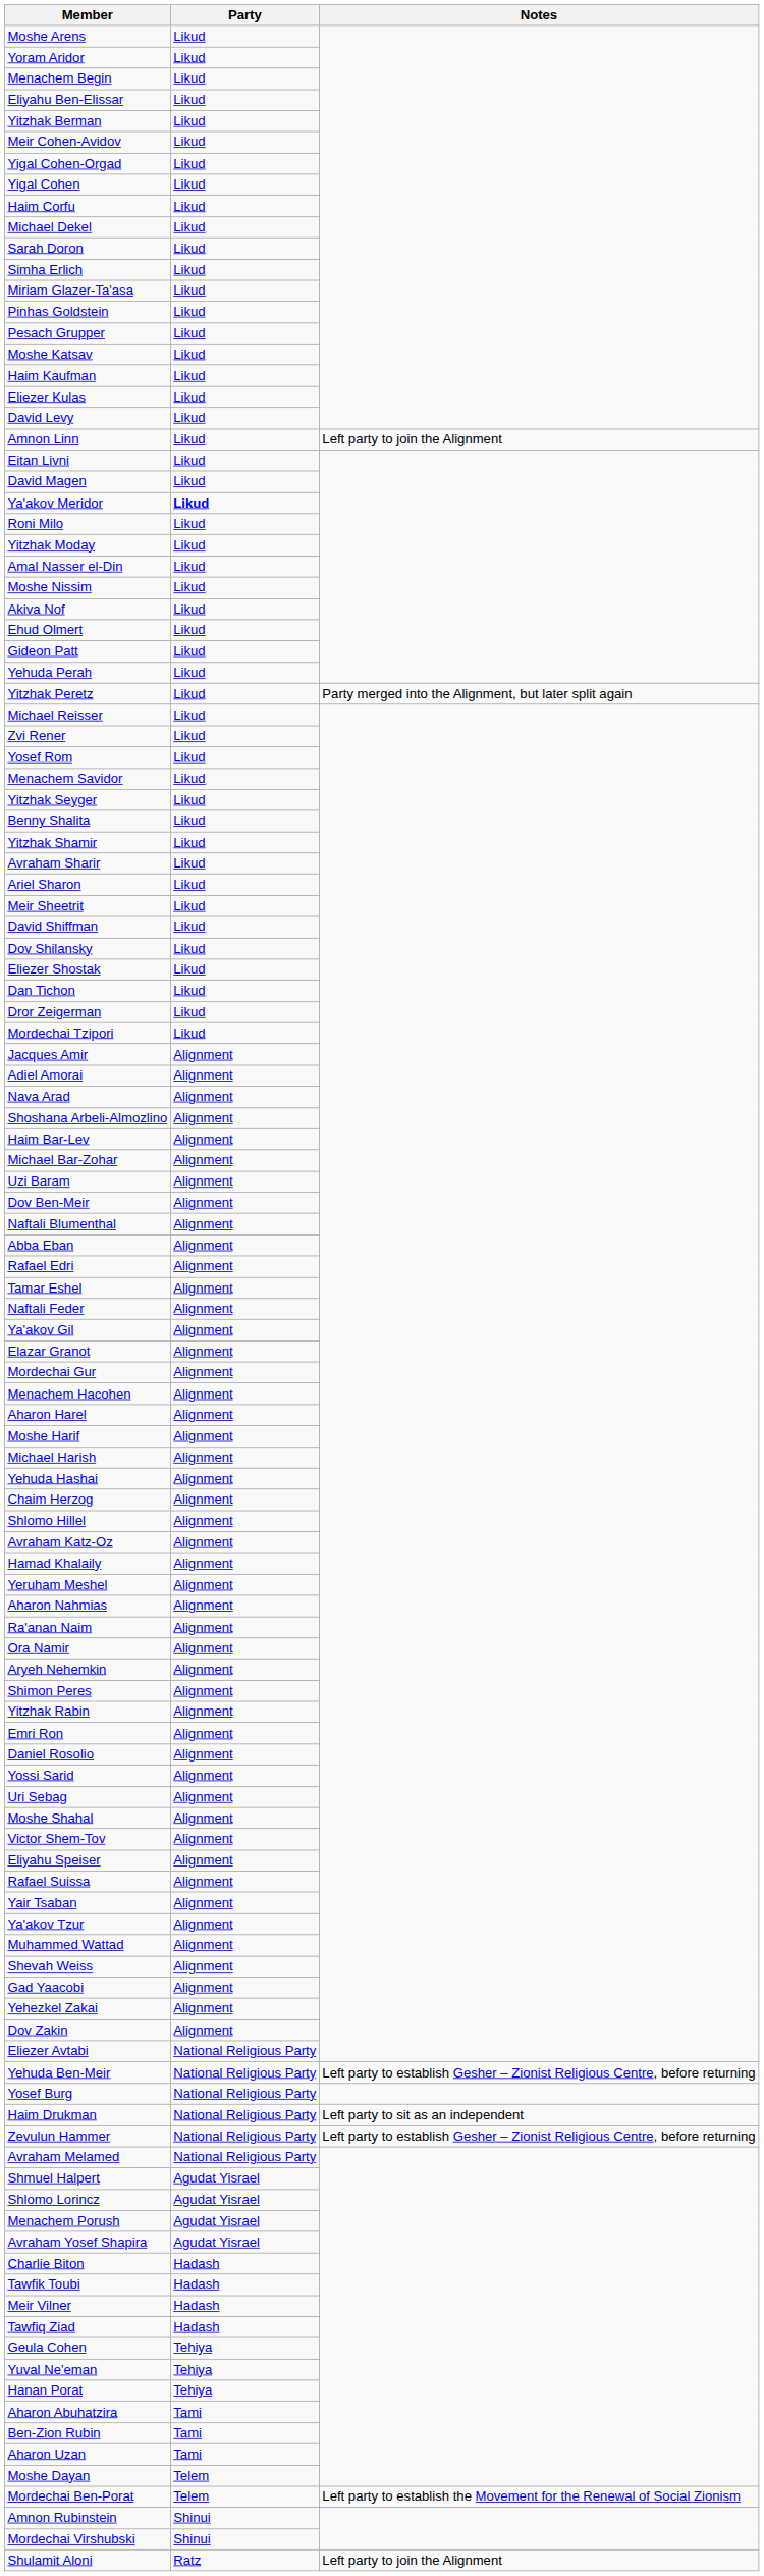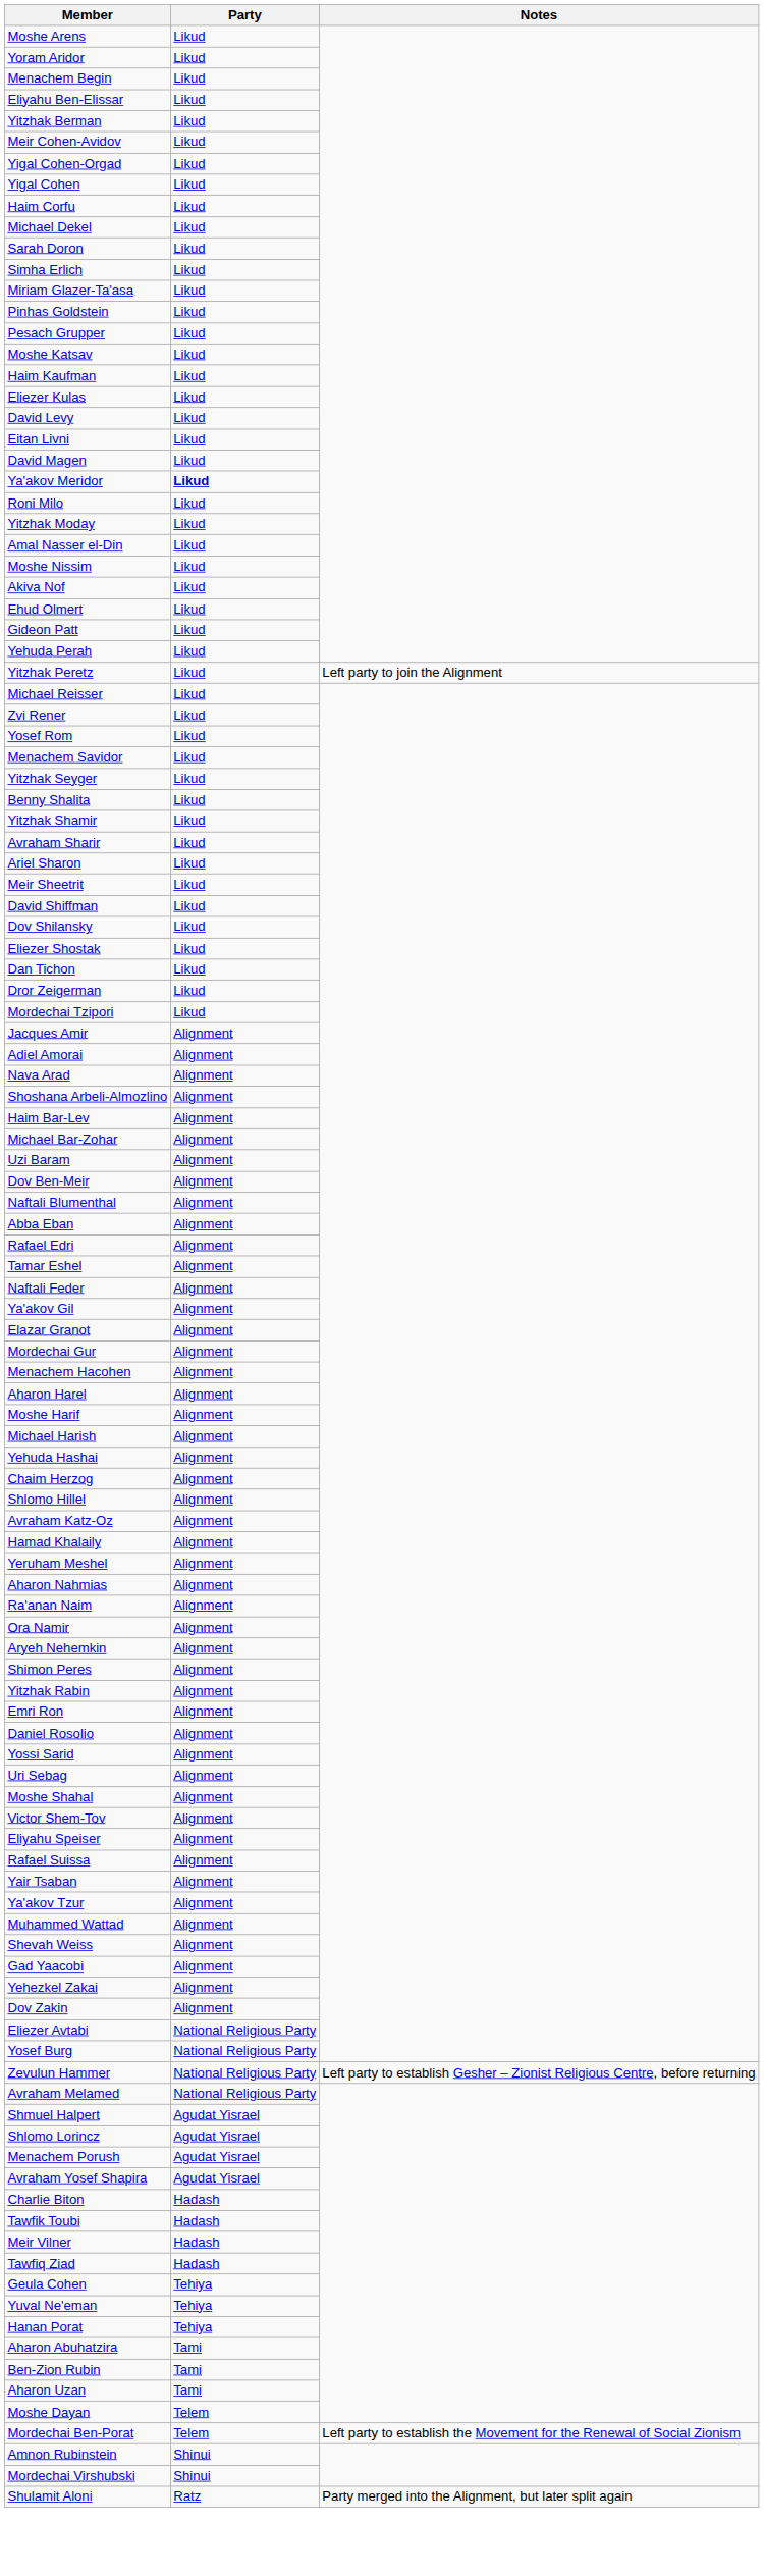- row: Amnon Linn | Likud | Left party to join the Alignment
Yitzhak Peretz | Notes: Party merged into the Alignment, but later split again -> Left party to join the Alignment
- row: Yehuda Ben-Meir | National Religious Party | Left party to establish Gesher – Zionist Religious Centre, before returning
- row: Haim Drukman | National Religious Party | Left party to sit as an independent
Shulamit Aloni | Notes: Left party to join the Alignment -> Party merged into the Alignment, but later split again
